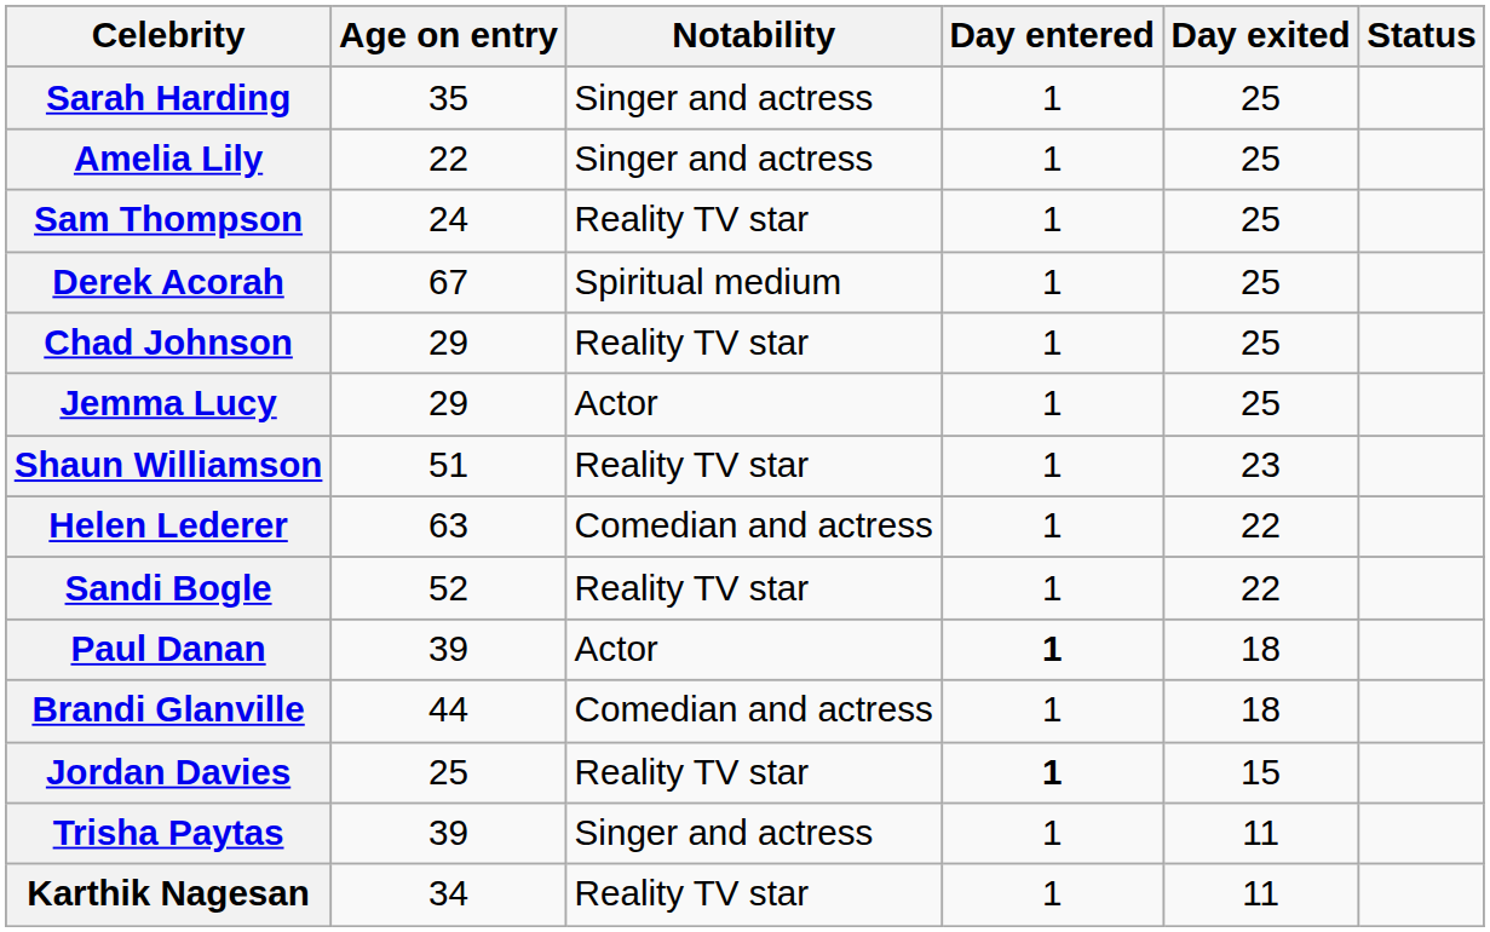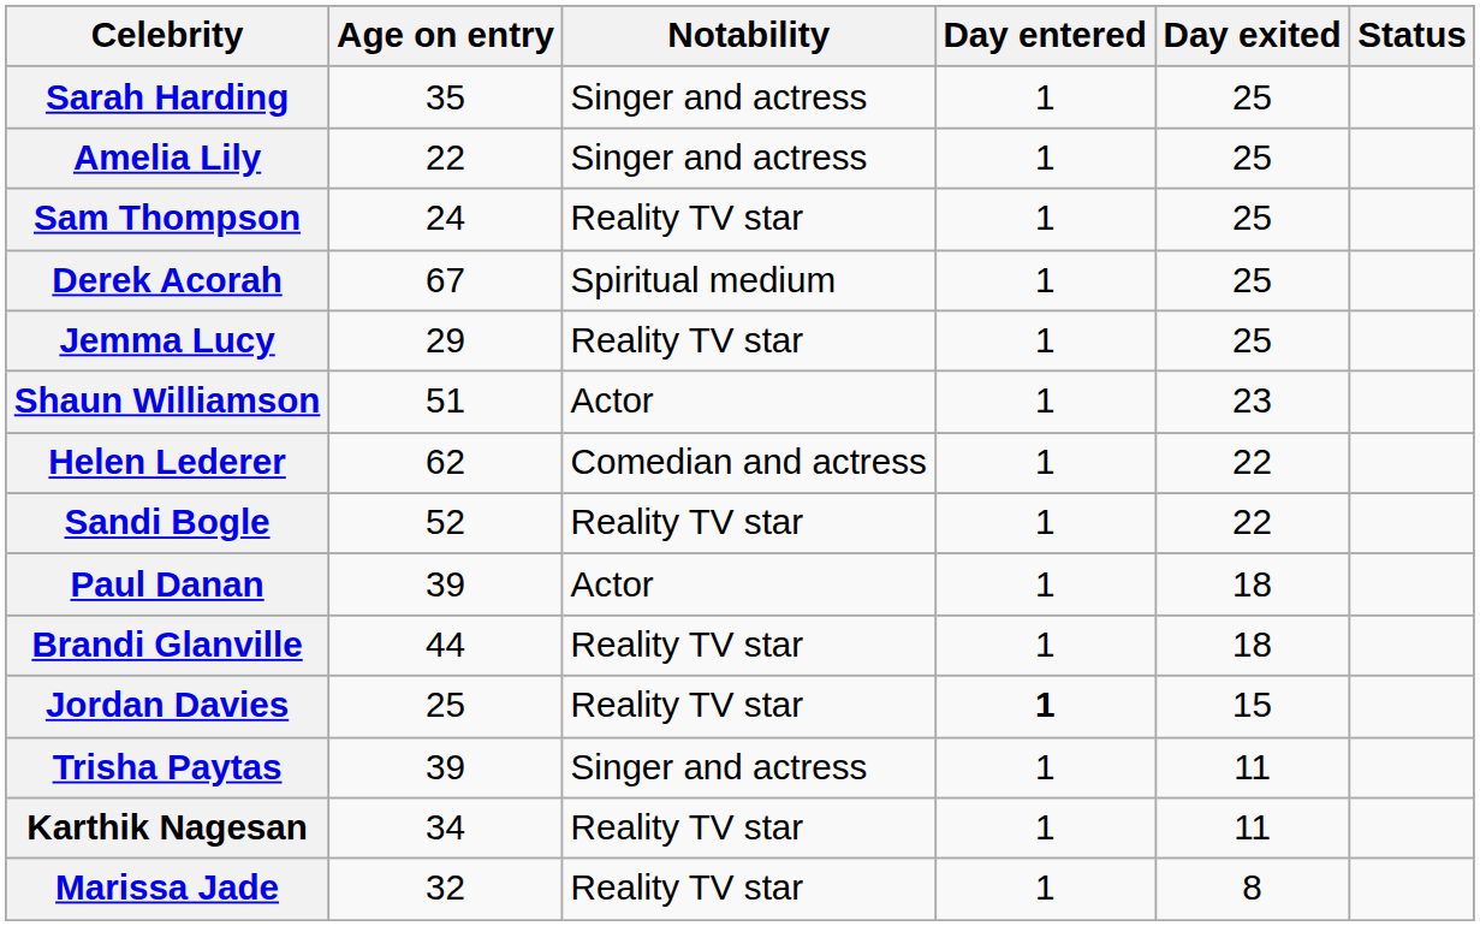- row: Chad Johnson | 29 | Reality TV star | 1 | 25
Jemma Lucy | Notability: Actor -> Reality TV star
Shaun Williamson | Notability: Reality TV star -> Actor
Helen Lederer | Age on entry: 63 -> 62
Paul Danan | Day entered: bold -> normal
Brandi Glanville | Notability: Comedian and actress -> Reality TV star
+ row: Marissa Jade | 32 | Reality TV star | 1 | 8
